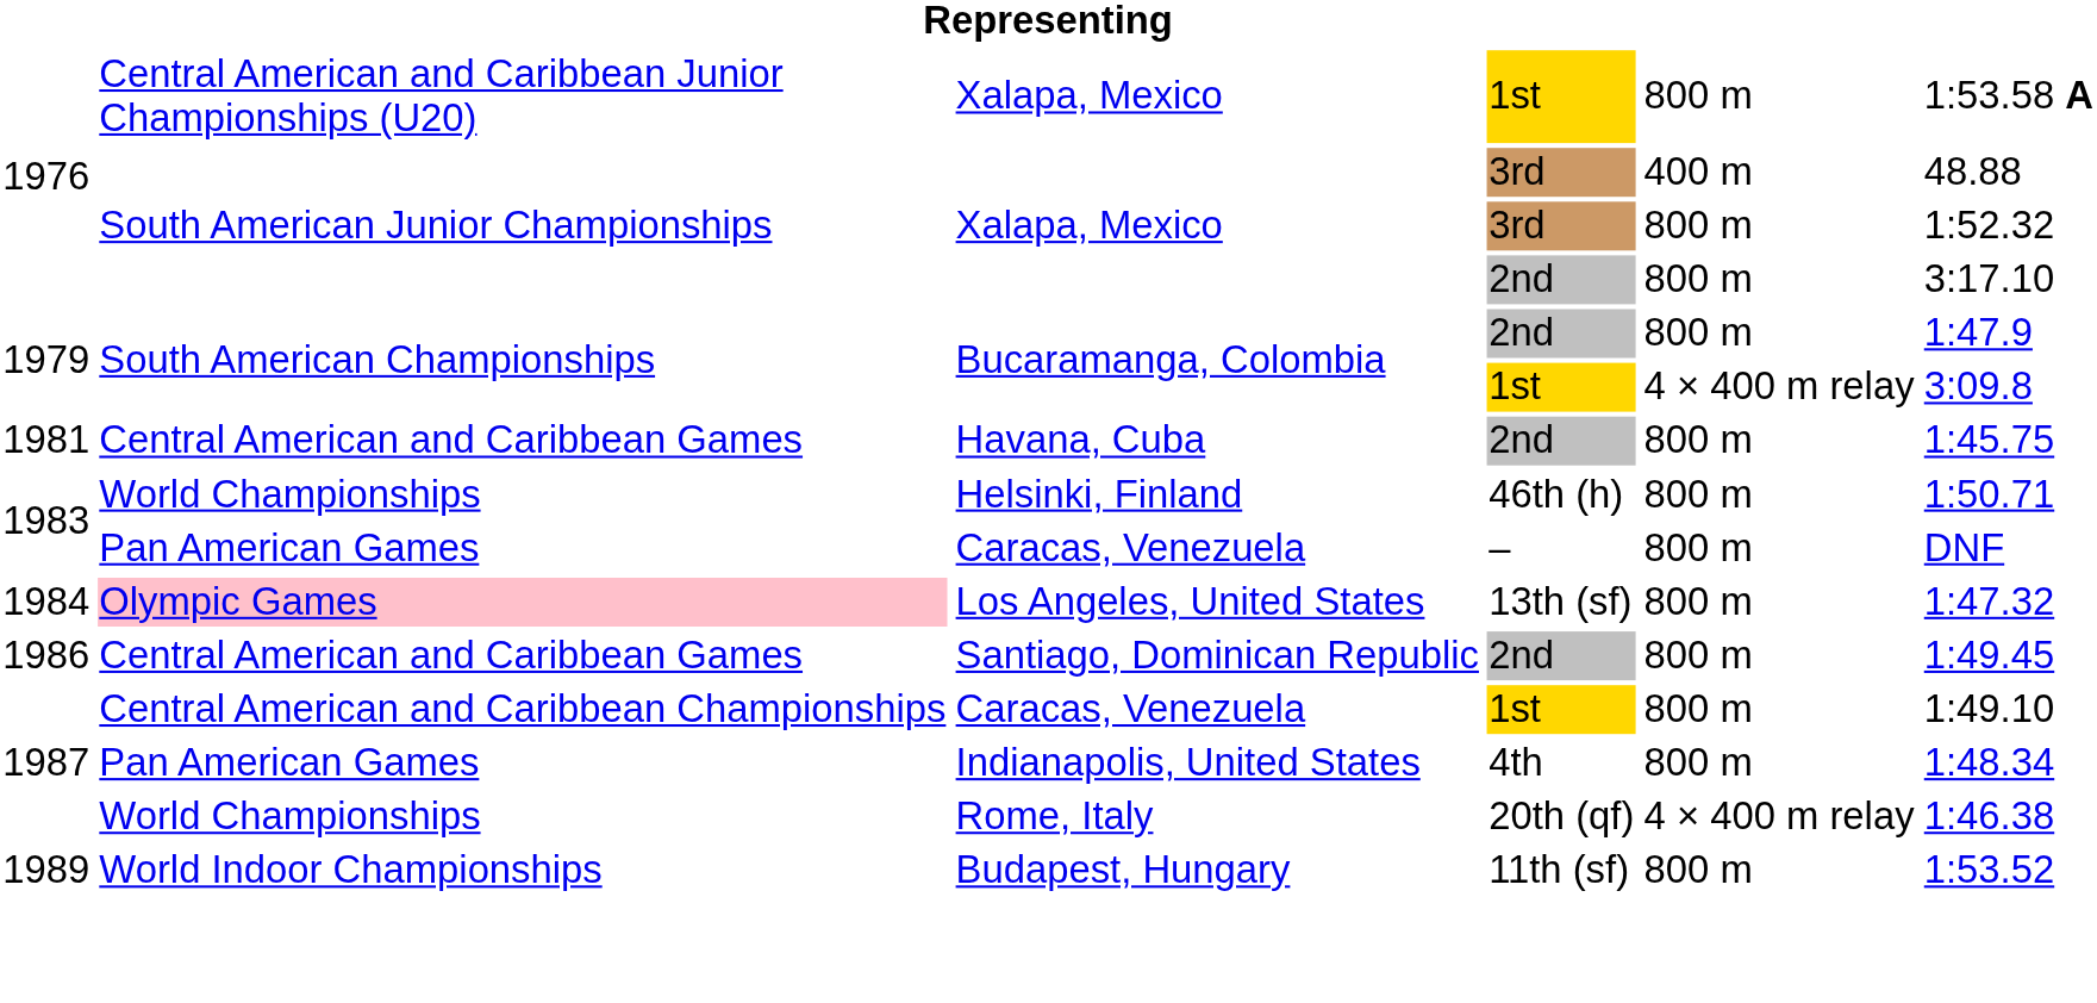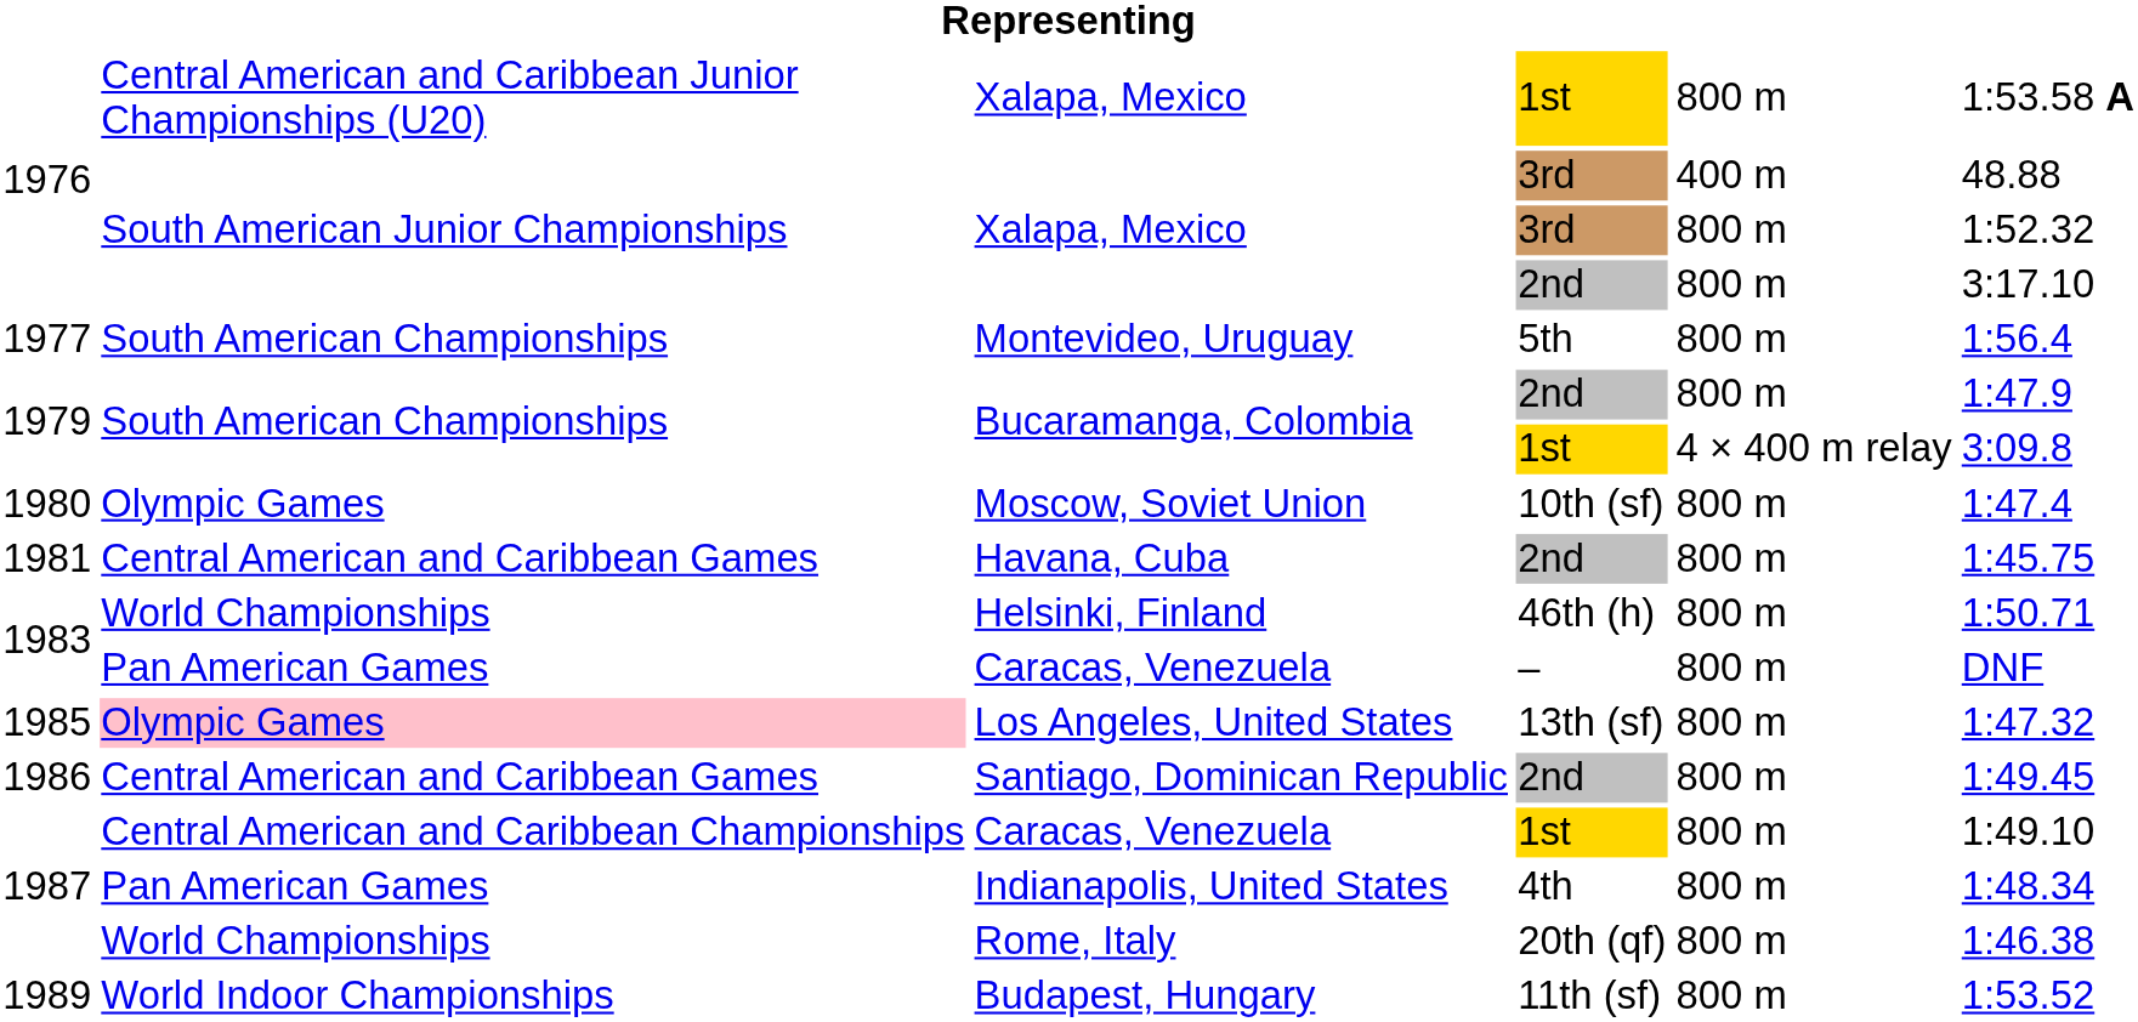+ row: 1977 | South American Championships | Montevideo, Uruguay | 5th | 800 m | 1:56.4
+ row: 1980 | Olympic Games | Moscow, Soviet Union | 10th (sf) | 800 m | 1:47.4
Los Angeles, United States | column 1: 1984 -> 1985
Rome, Italy | column 5: 4 × 400 m relay -> 800 m
